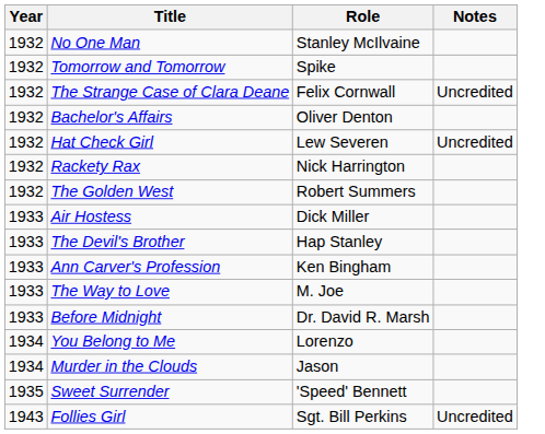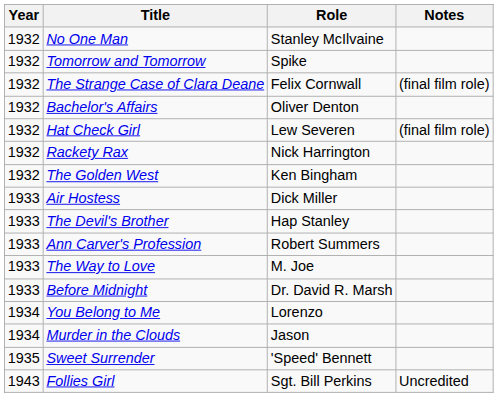The Strange Case of Clara Deane | Notes: Uncredited -> (final film role)
Hat Check Girl | Notes: Uncredited -> (final film role)
The Golden West | Role: Robert Summers -> Ken Bingham
Ann Carver's Profession | Role: Ken Bingham -> Robert Summers
